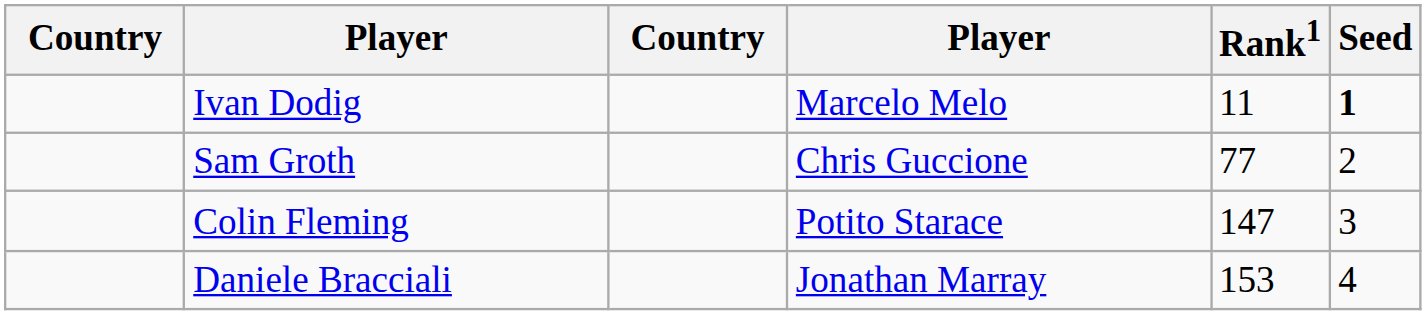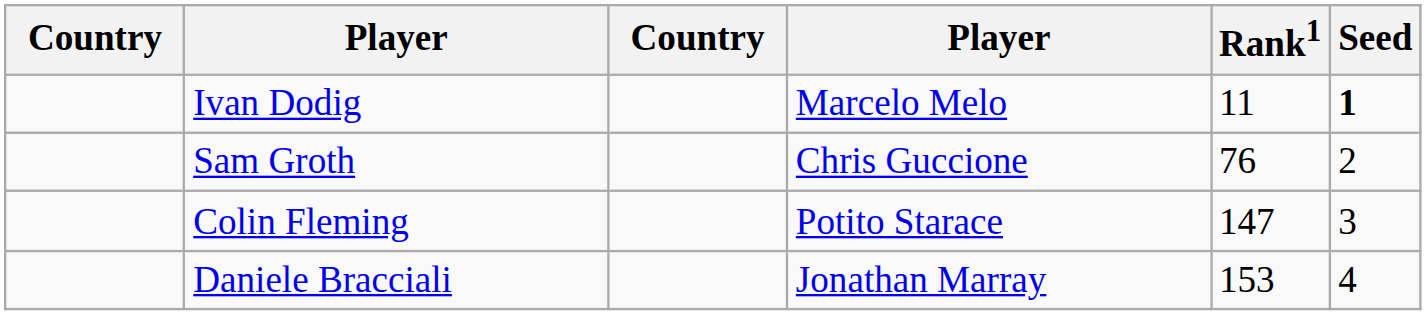Sam Groth | Rank1: 77 -> 76
